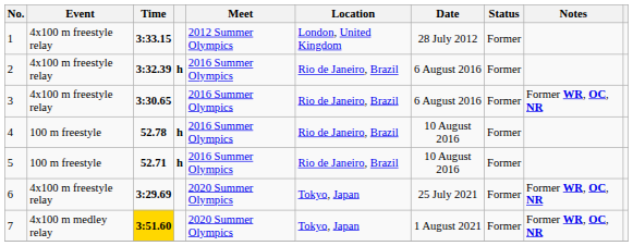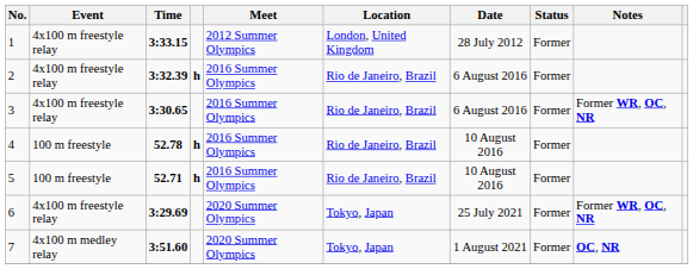7 | Time: gold background -> no background
7 | Notes: Former WR, OC, NR -> OC, NR
